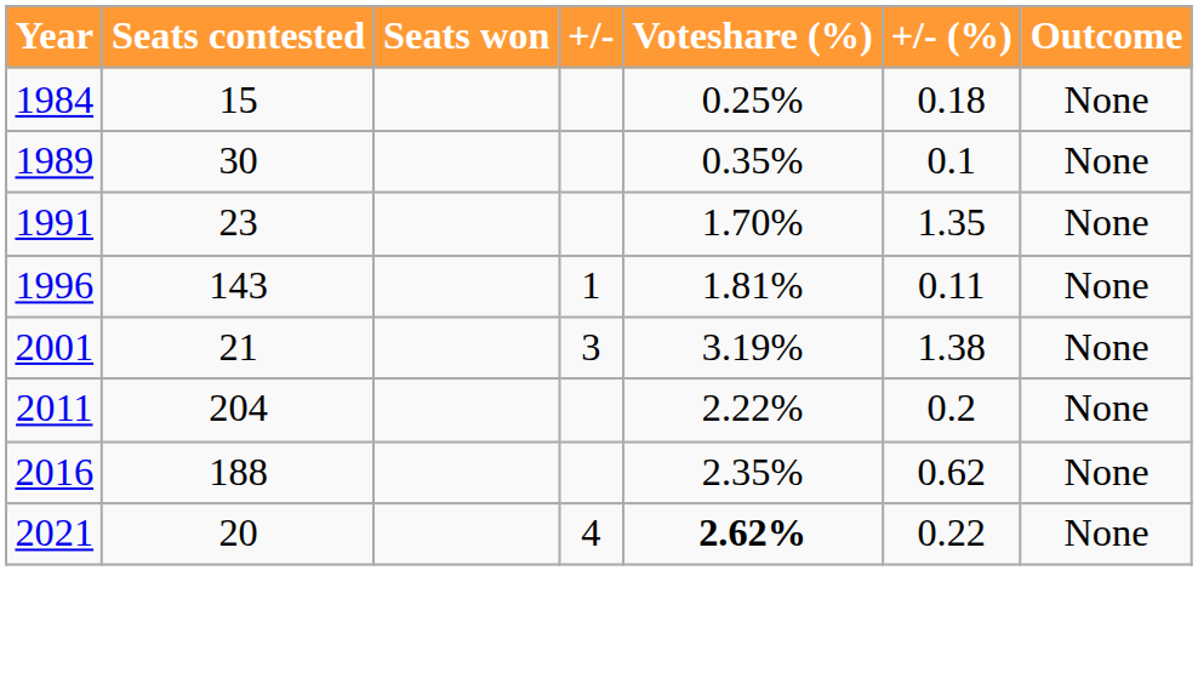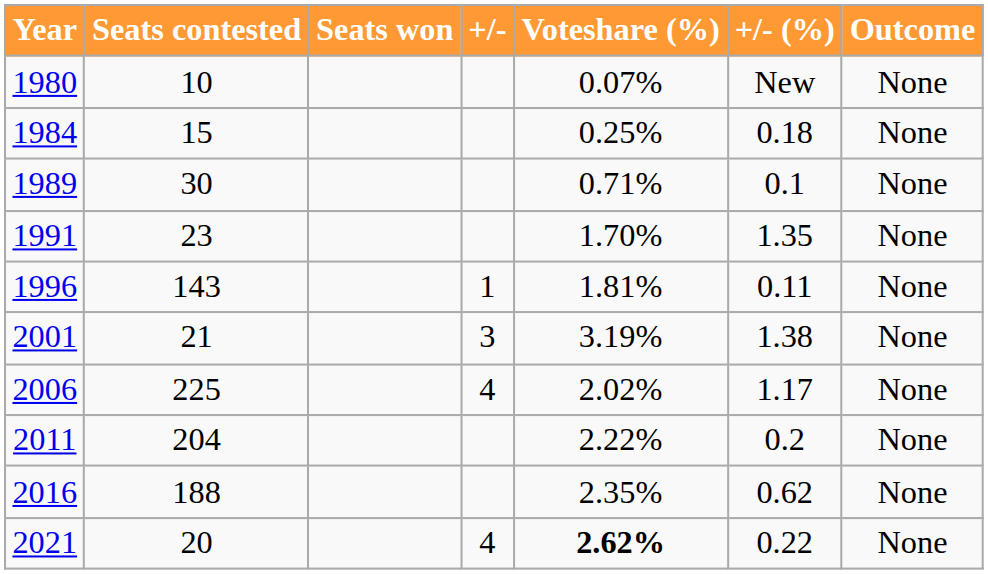+ row: 1980 | 10 | 0.07% | New | None
1989 | Voteshare (%): 0.35% -> 0.71%
+ row: 2006 | 225 | 4 | 2.02% | 1.17 | None
